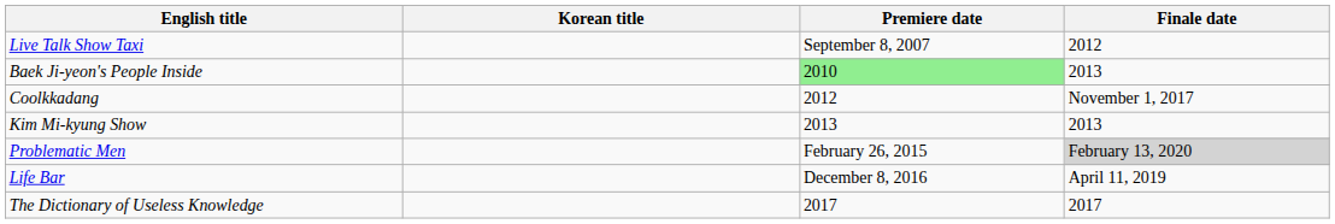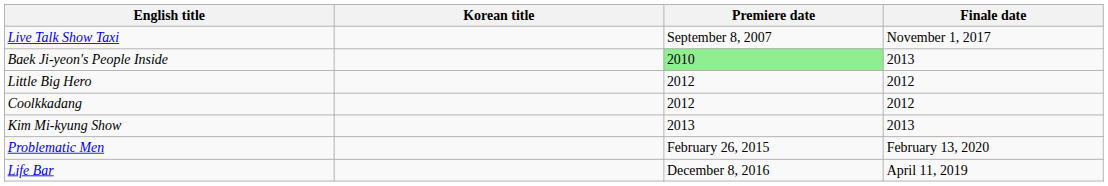Live Talk Show Taxi | Finale date: 2012 -> November 1, 2017
+ row: Little Big Hero | 2012 | 2012
Coolkkadang | Finale date: November 1, 2017 -> 2012
Problematic Men | Finale date: lightgrey background -> no background
- row: The Dictionary of Useless Knowledge | 2017 | 2017
